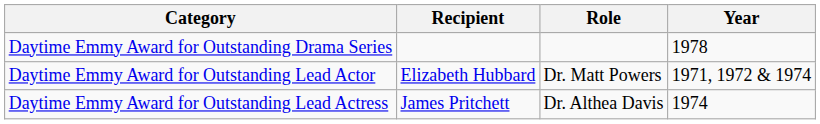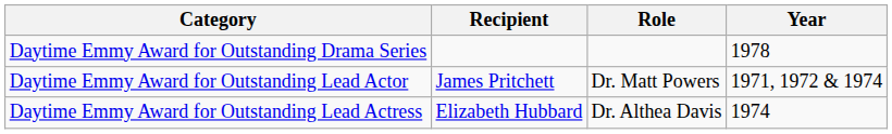Daytime Emmy Award for Outstanding Lead Actor | Recipient: Elizabeth Hubbard -> James Pritchett
Daytime Emmy Award for Outstanding Lead Actress | Recipient: James Pritchett -> Elizabeth Hubbard
